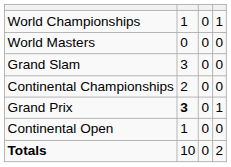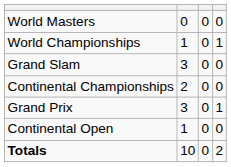rows swapped: World Championships <-> World Masters
Grand Prix | column 2: bold -> normal
